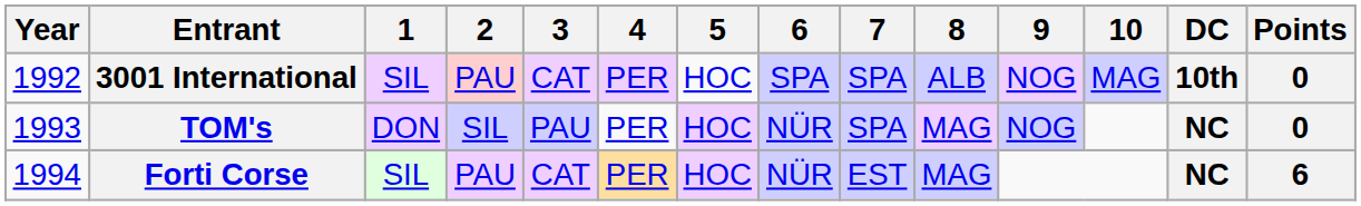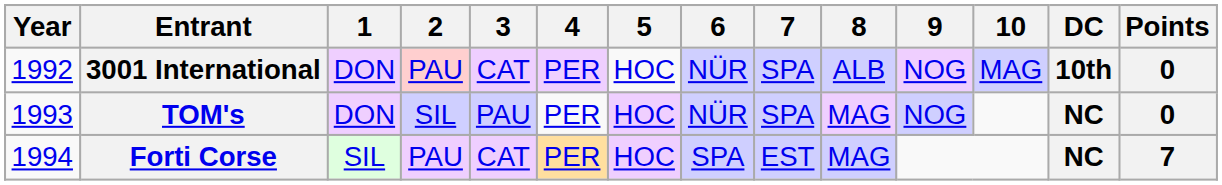3001 International | 1: SIL -> DON
3001 International | 6: SPA -> NÜR
Forti Corse | 6: NÜR -> SPA
Forti Corse | Points: 6 -> 7
